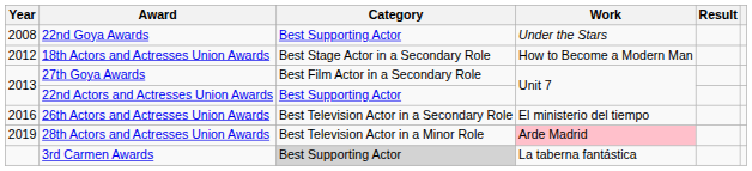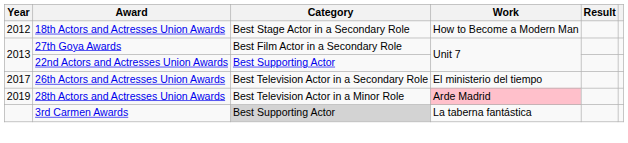- row: 2008 | 22nd Goya Awards | Best Supporting Actor | Under the Stars
26th Actors and Actresses Union Awards | Year: 2016 -> 2017
